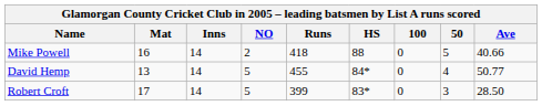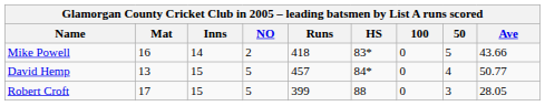Mike Powell | HS: 88 -> 83*
Mike Powell | Ave: 40.66 -> 43.66
David Hemp | Inns: 14 -> 15
David Hemp | Runs: 455 -> 457
Robert Croft | Inns: 14 -> 15
Robert Croft | HS: 83* -> 88
Robert Croft | Ave: 28.50 -> 28.05
